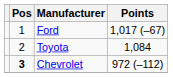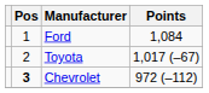Ford | Points: 1,017 (–67) -> 1,084
Toyota | Points: 1,084 -> 1,017 (–67)
